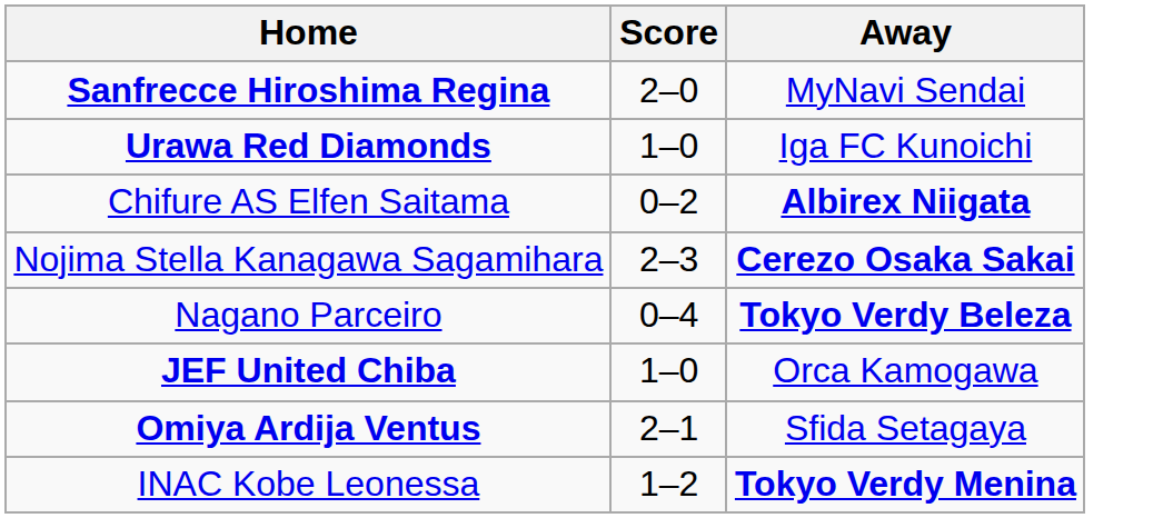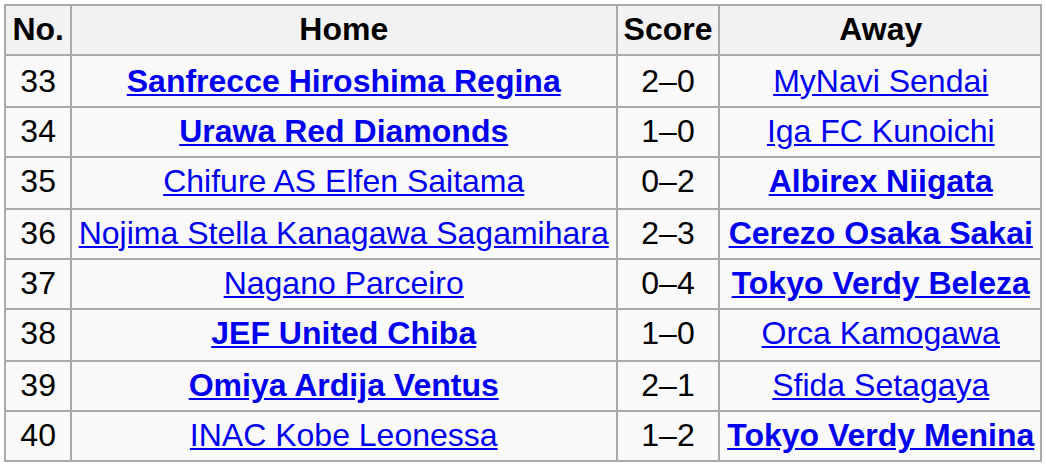+ column: No. | 33 | 34 | 35 | 36 | 37 | 38 | 39 | 40
